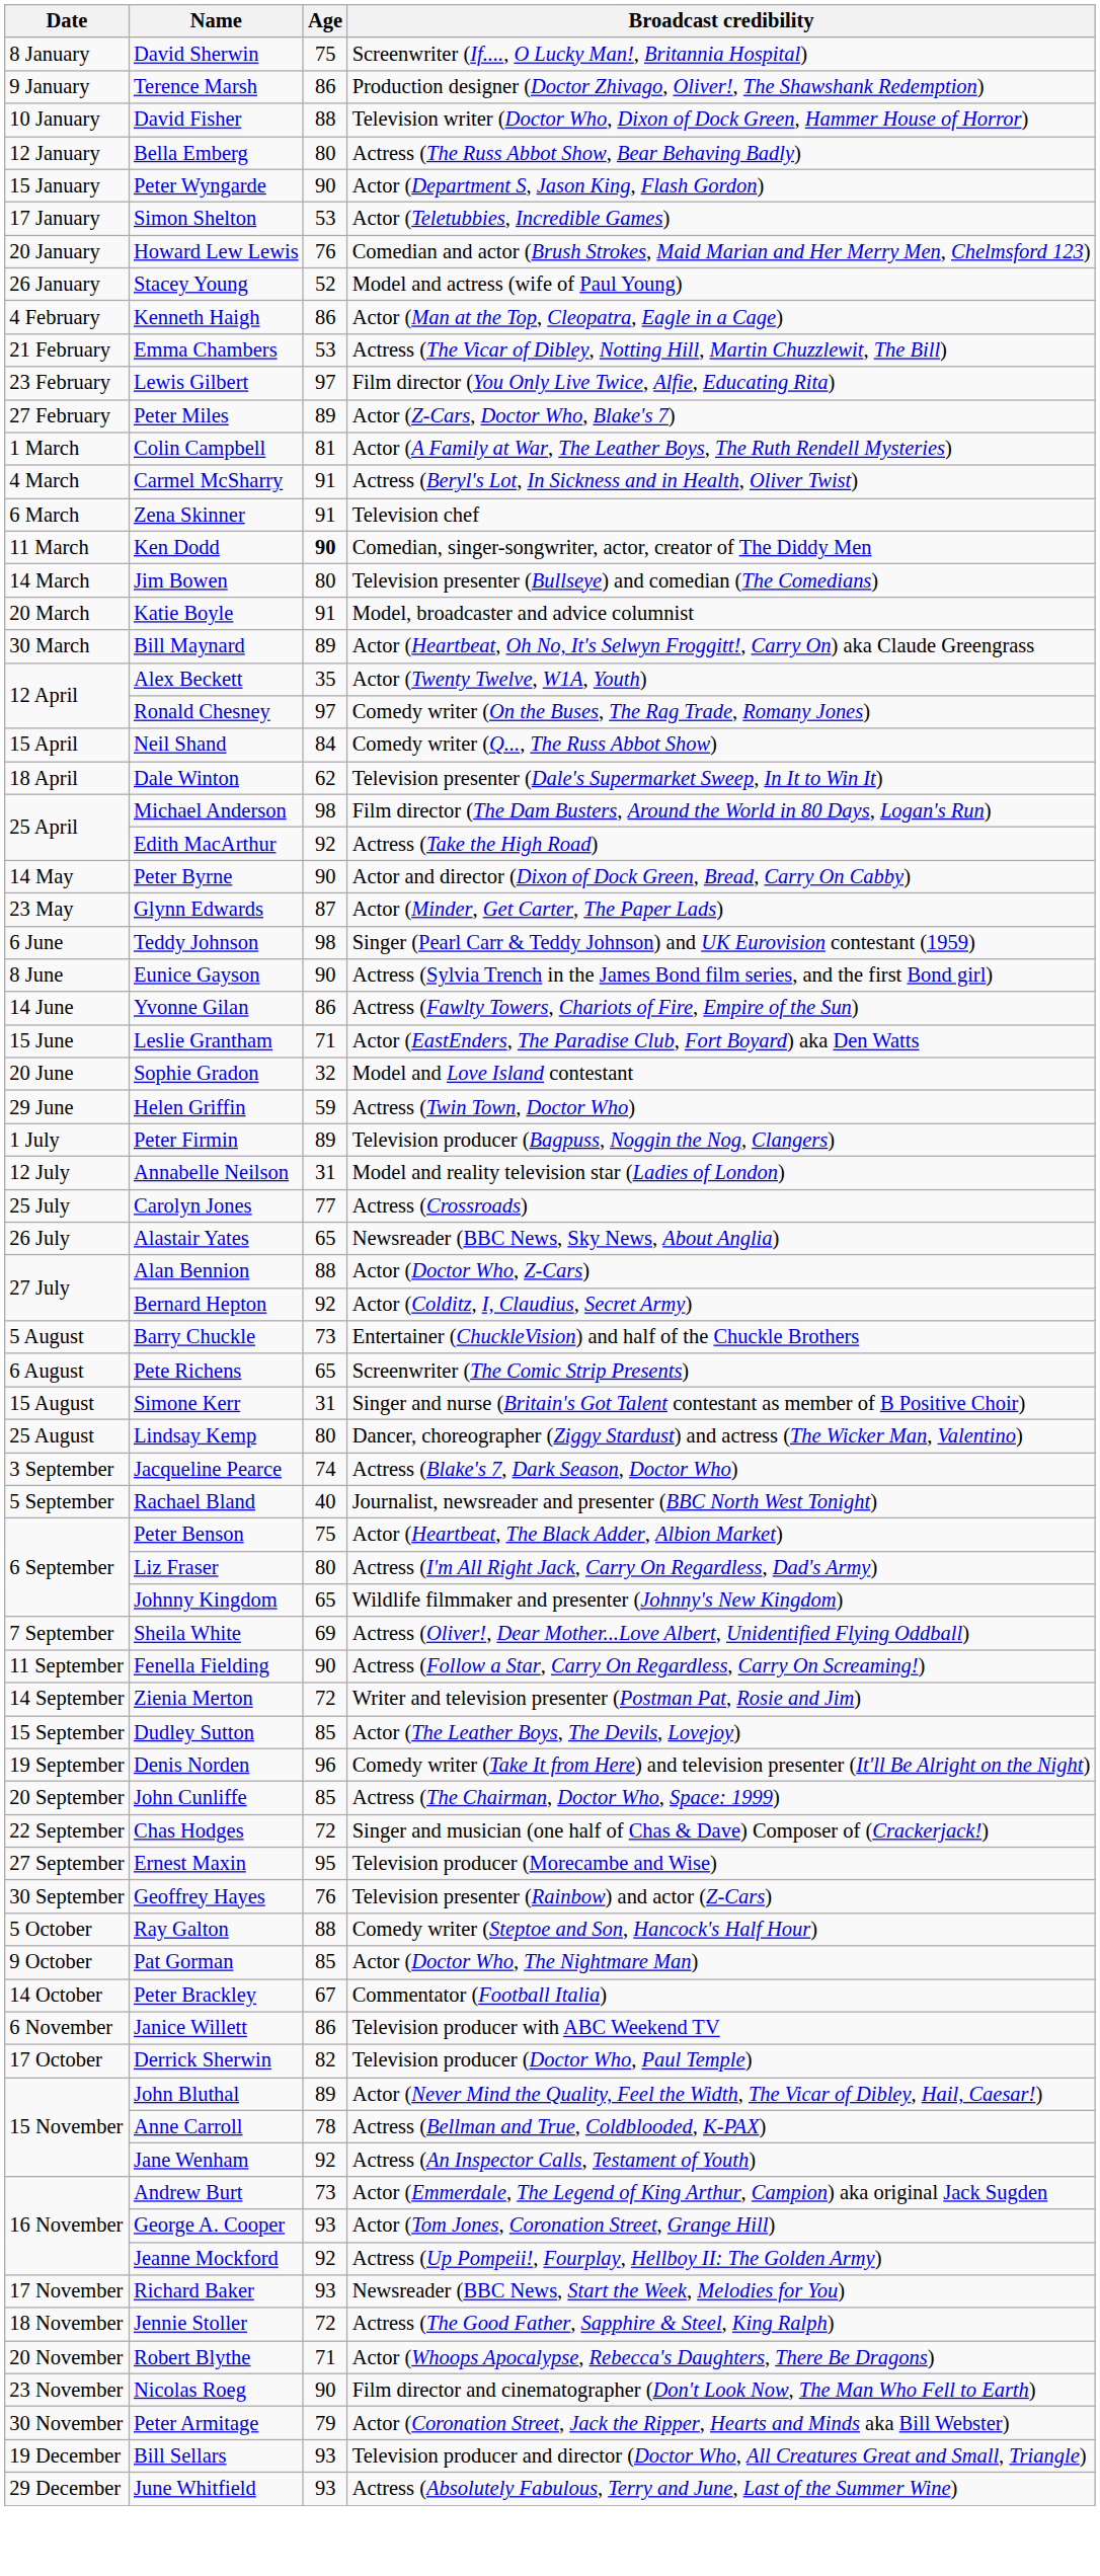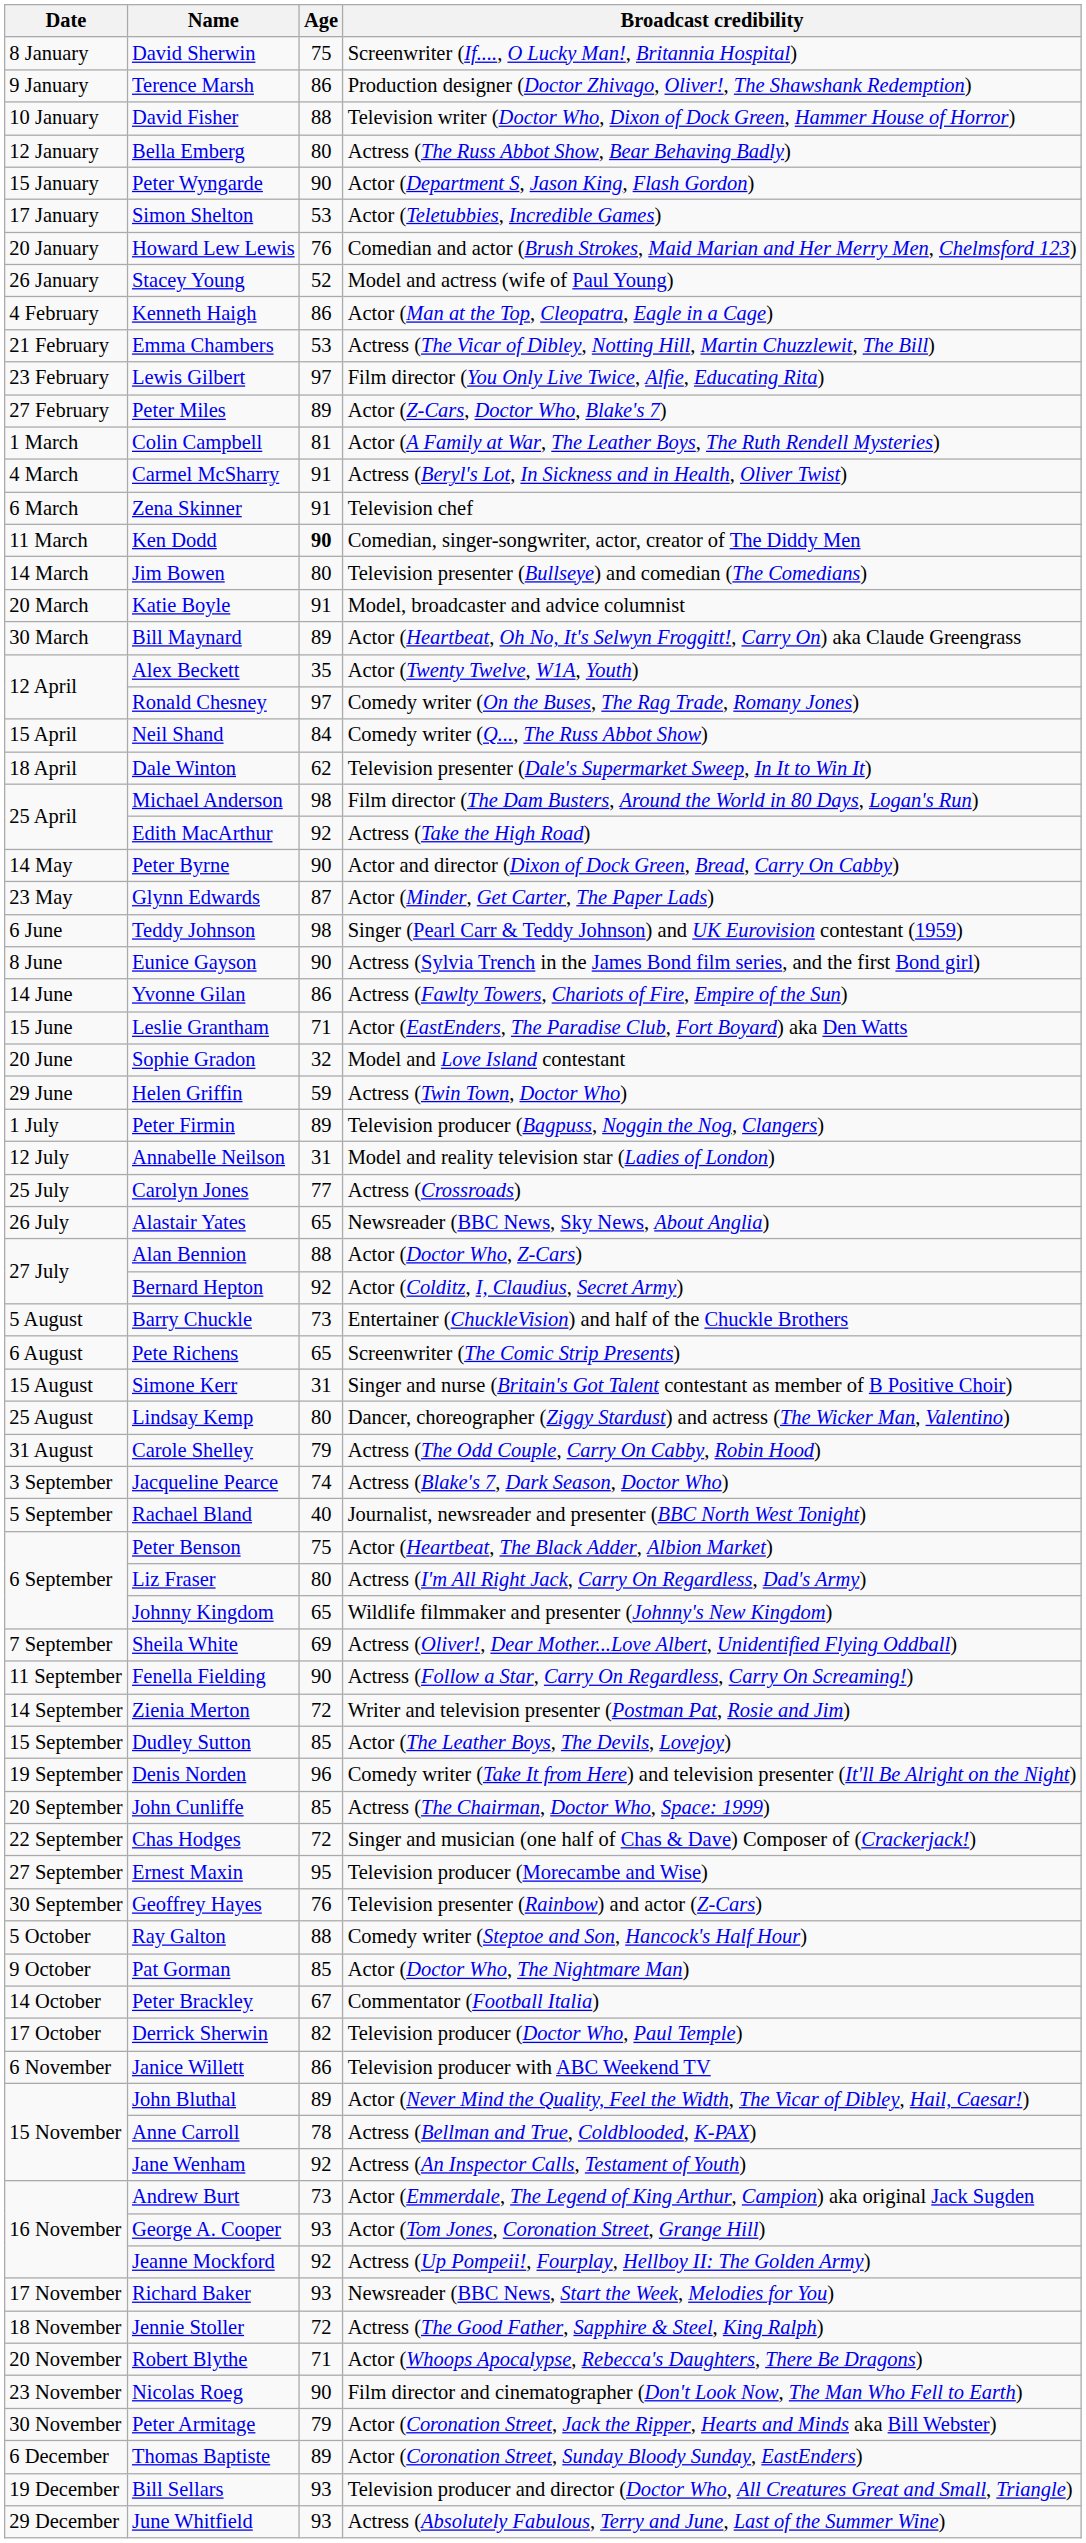+ row: 31 August | Carole Shelley | 79 | Actress (The Odd Couple, Carry On Cabby, Robin Hood)
rows swapped: Derrick Sherwin <-> Janice Willett
+ row: 6 December | Thomas Baptiste | 89 | Actor (Coronation Street, Sunday Bloody Sunday, EastEnders)
